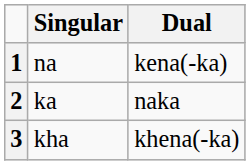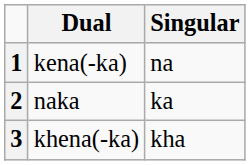columns swapped: Singular <-> Dual
